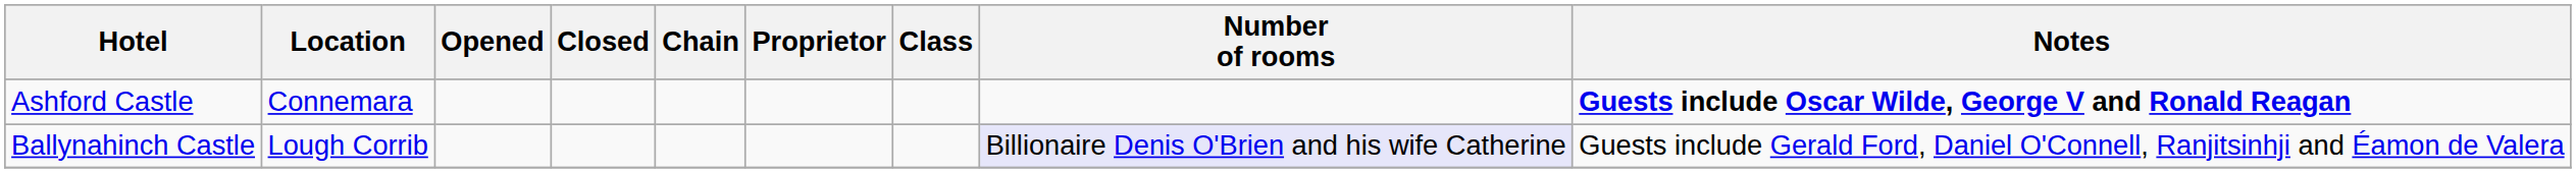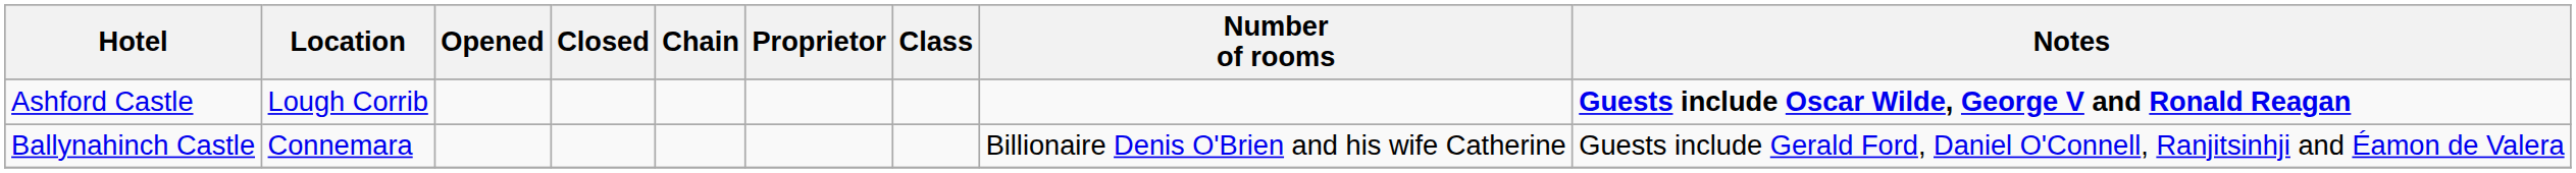Ashford Castle | Location: Connemara -> Lough Corrib
Ballynahinch Castle | Location: Lough Corrib -> Connemara
Ballynahinch Castle | Number of rooms: lavender background -> no background
